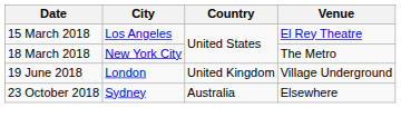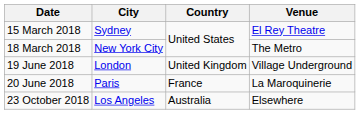15 March 2018 | City: Los Angeles -> Sydney
+ row: 20 June 2018 | Paris | France | La Maroquinerie
23 October 2018 | City: Sydney -> Los Angeles
